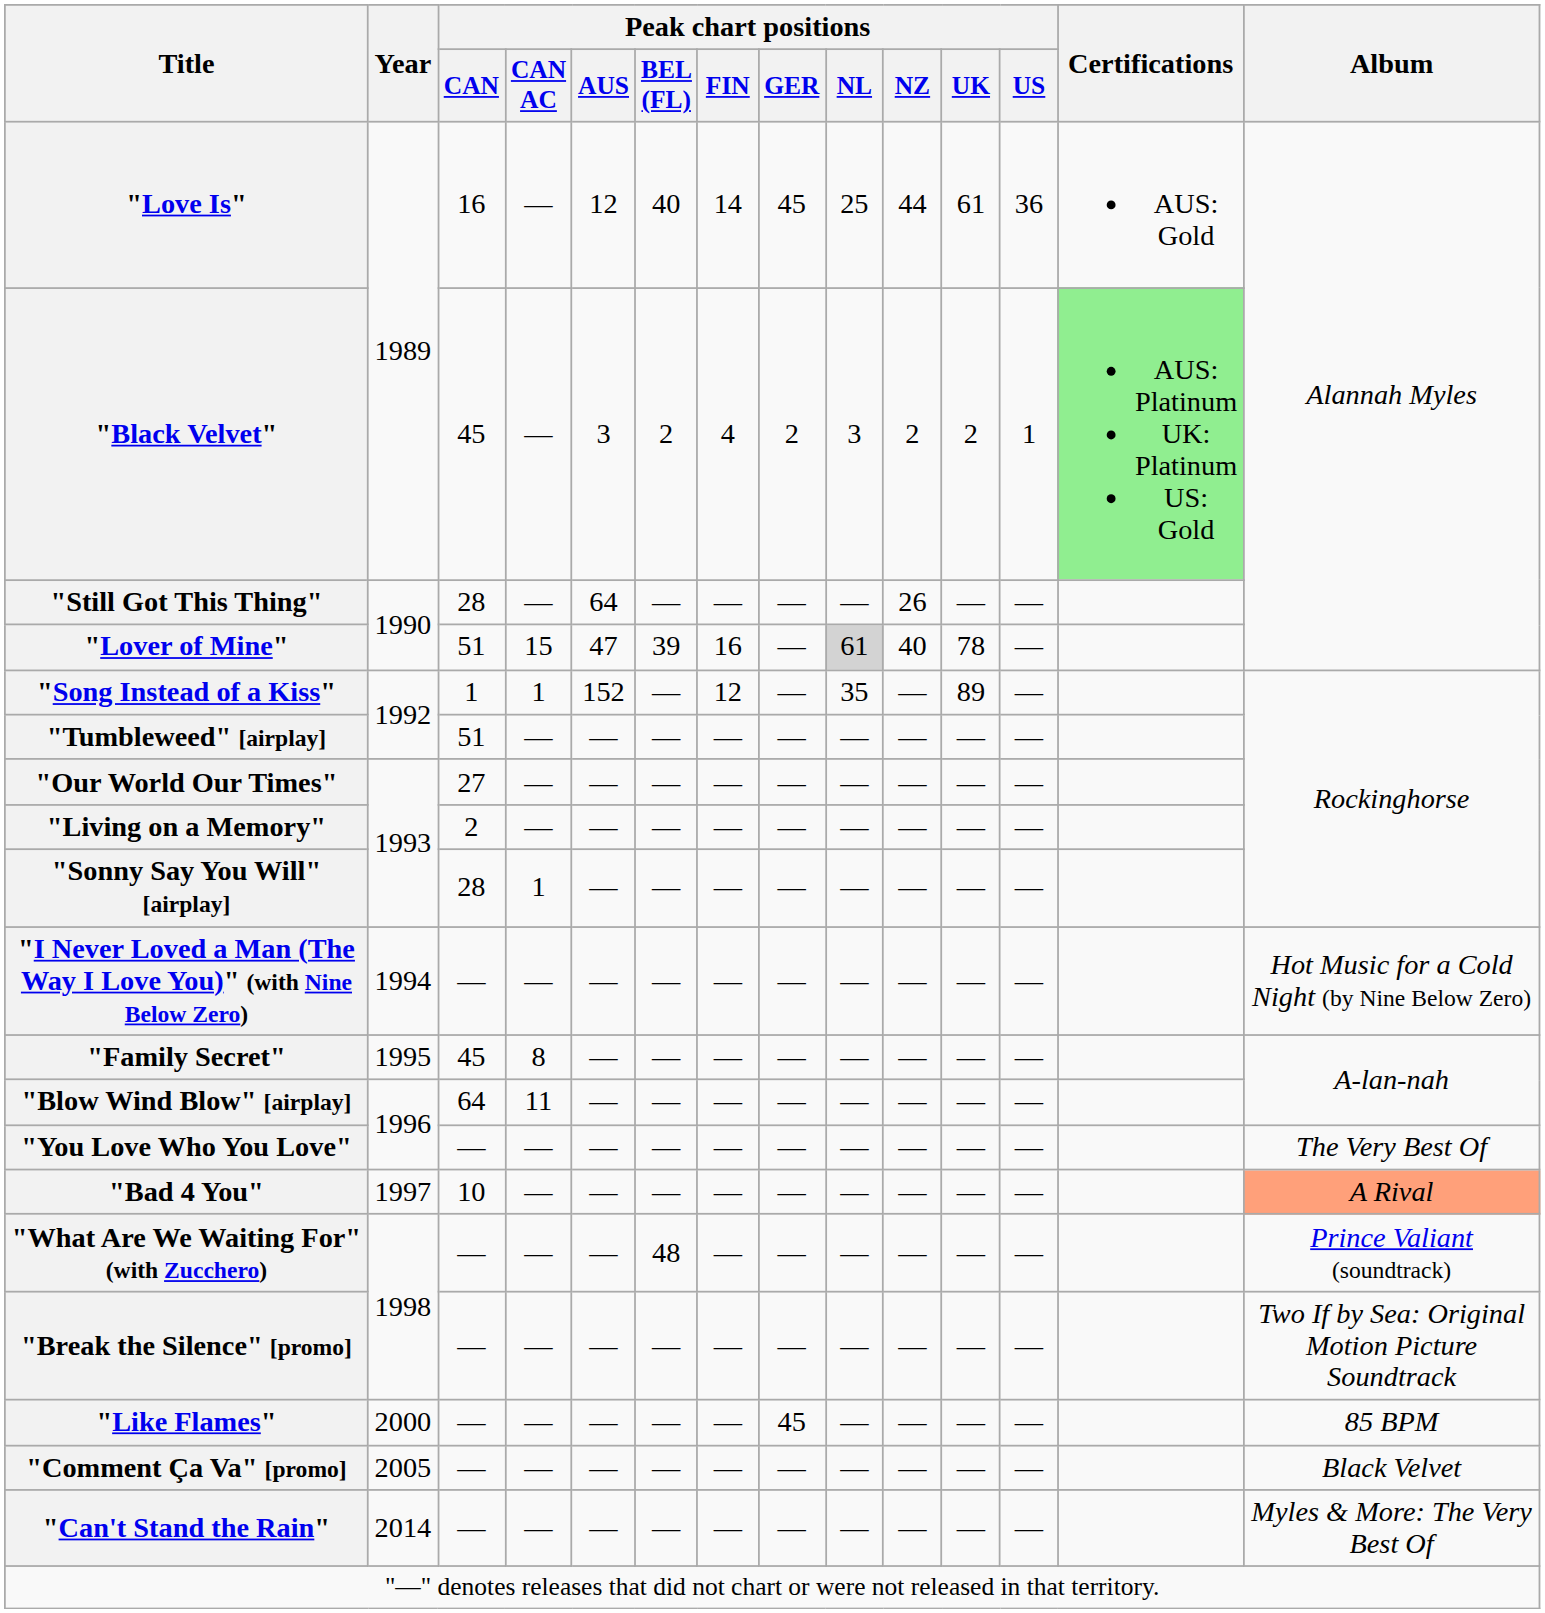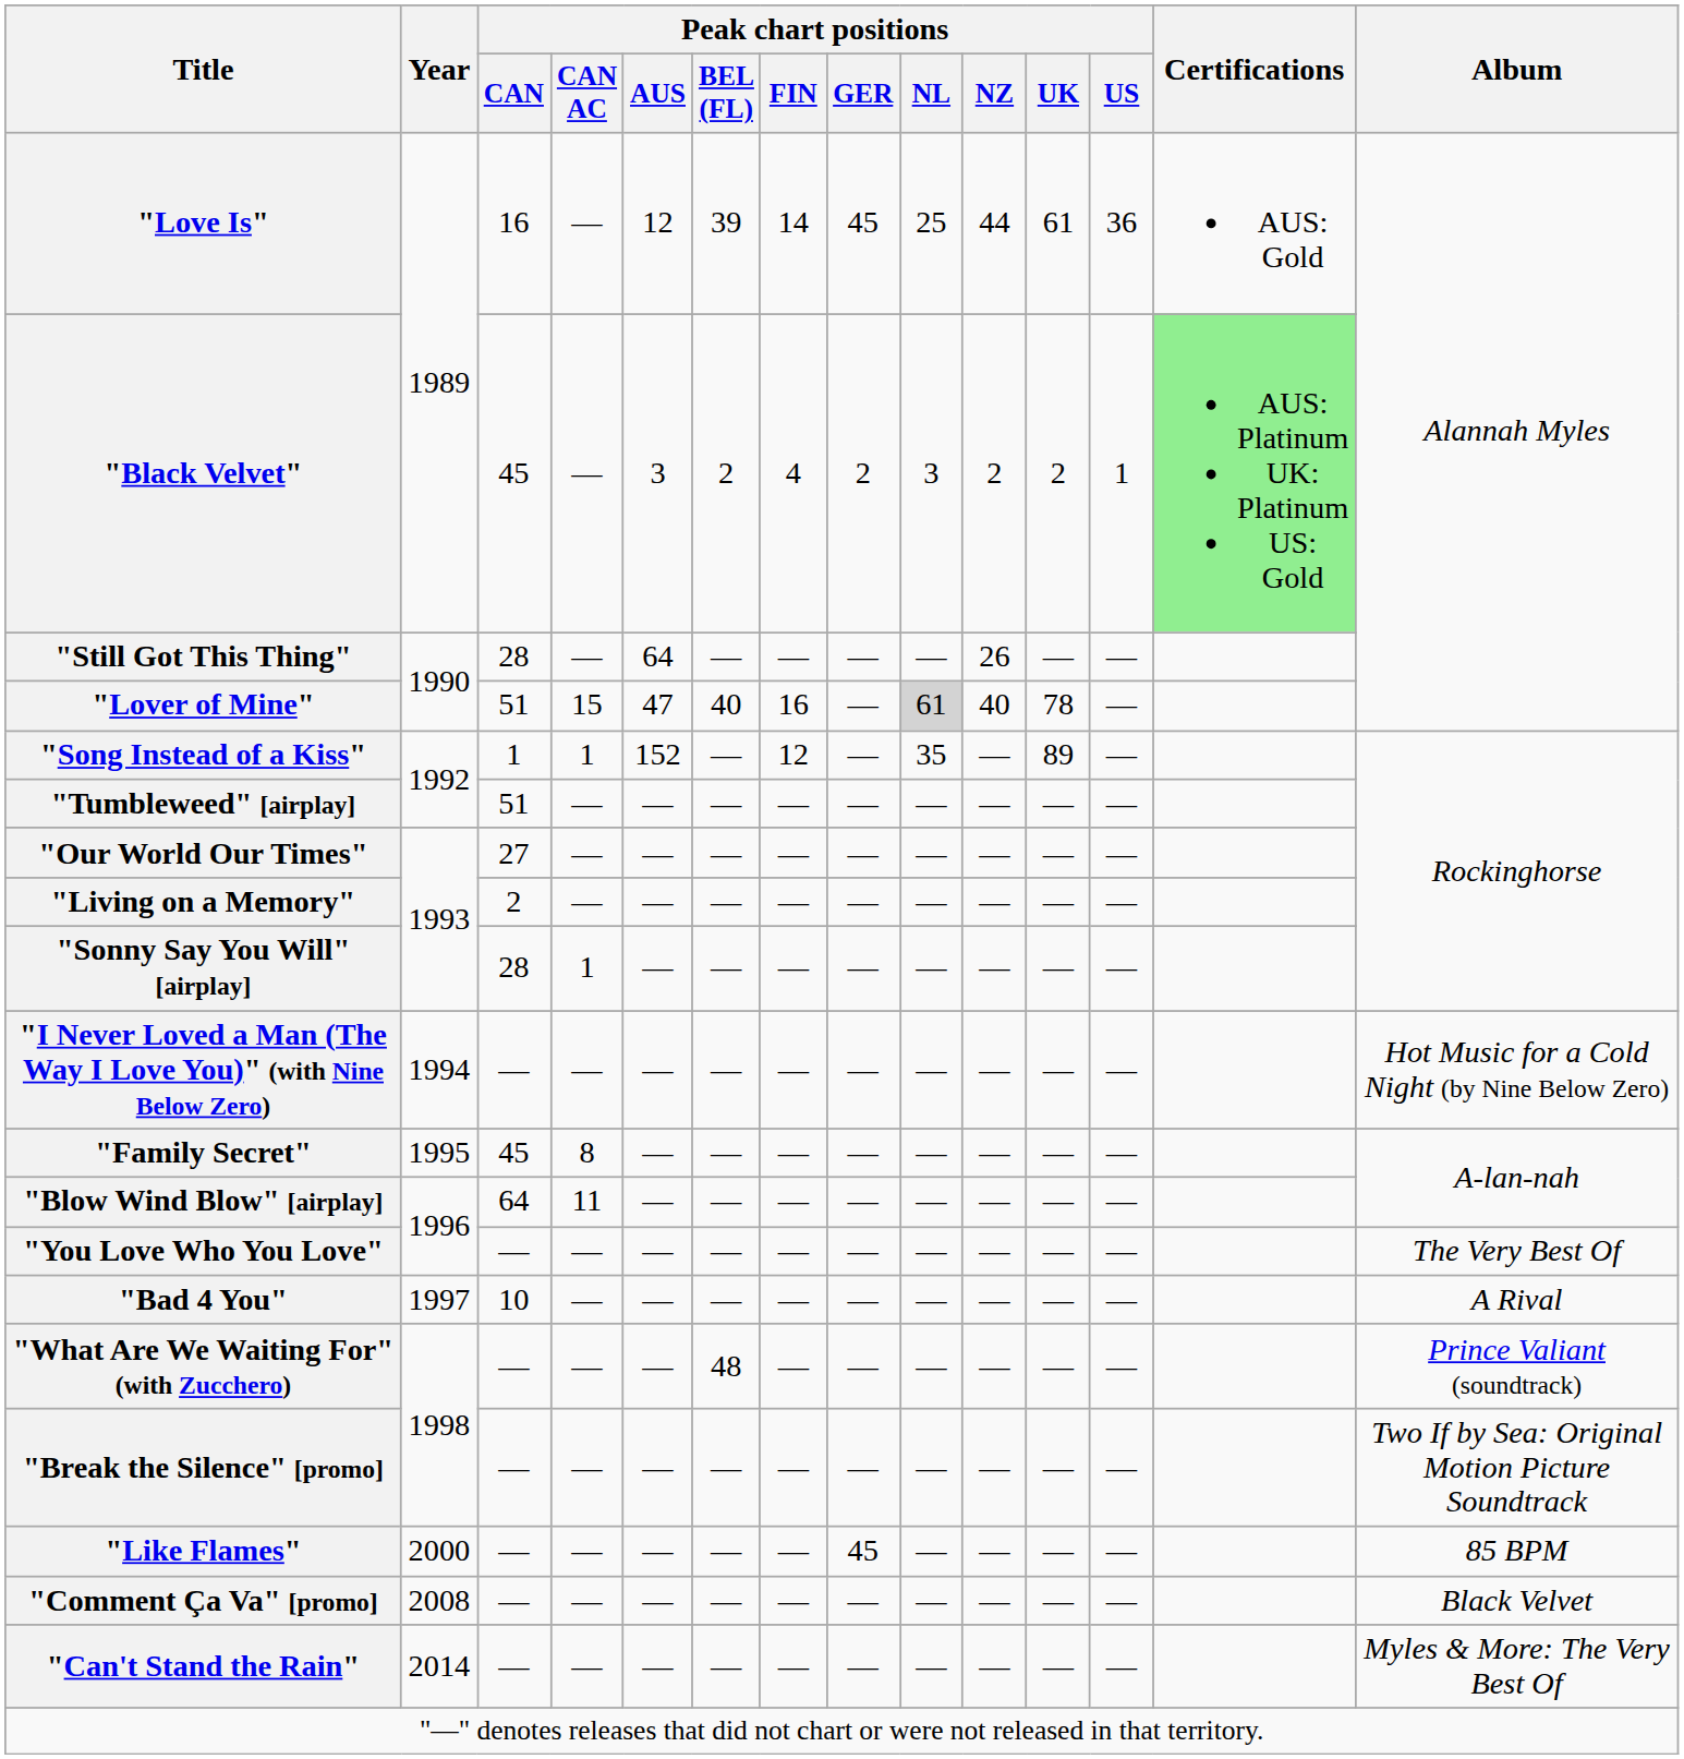"Love Is" | Peak chart positions / BEL (FL): 40 -> 39
"Lover of Mine" | Peak chart positions / BEL (FL): 39 -> 40
"Bad 4 You" | Album: lightsalmon background -> no background
"Comment Ça Va" [promo] | Year: 2005 -> 2008
